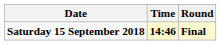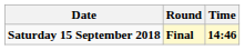columns swapped: Time <-> Round
